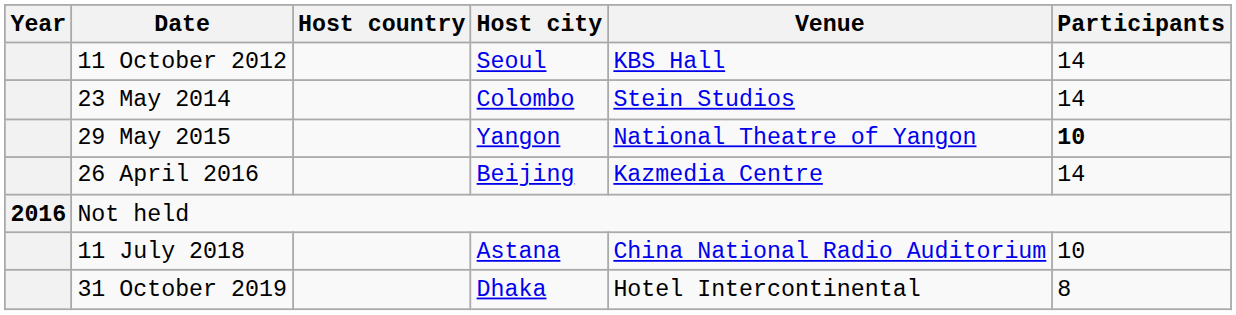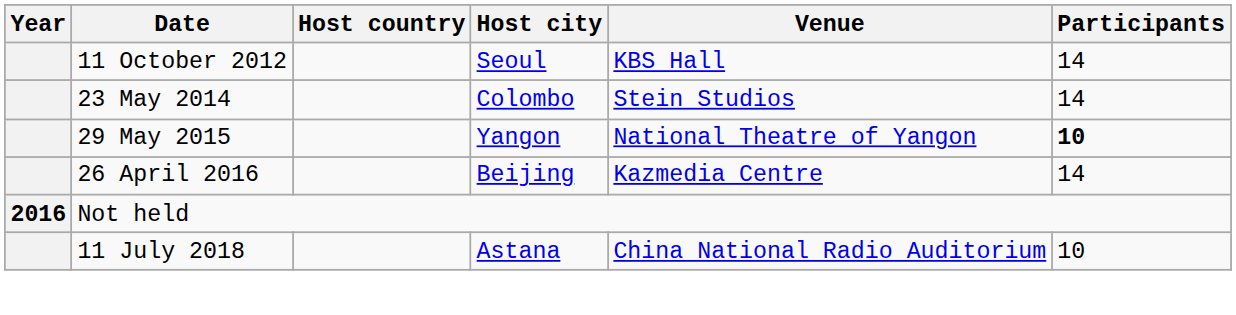- row: 31 October 2019 | Dhaka | Hotel Intercontinental | 8
